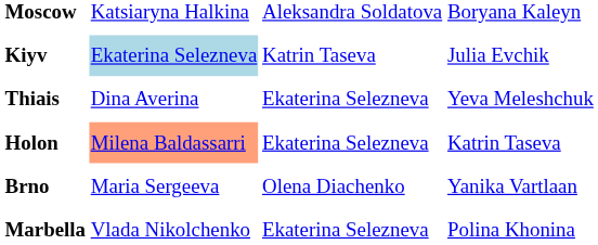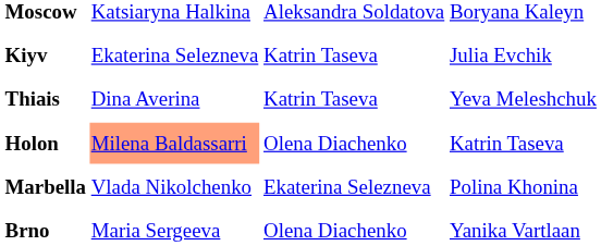Kiyv | column 2: lightblue background -> no background
Thiais | column 3: Ekaterina Selezneva -> Katrin Taseva
Holon | column 3: Ekaterina Selezneva -> Olena Diachenko
rows swapped: Brno <-> Marbella
